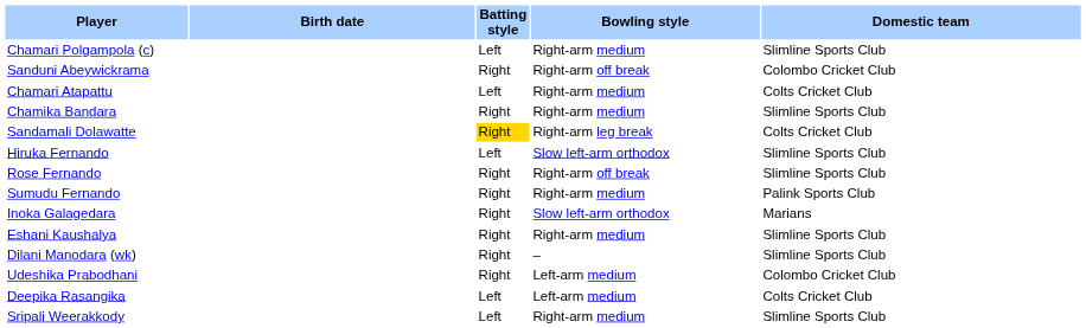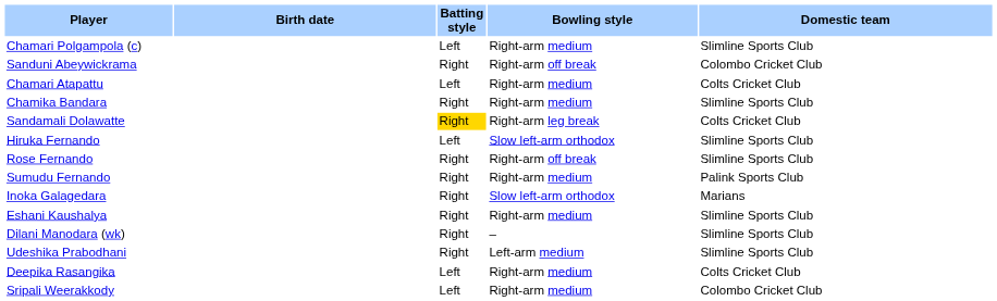Udeshika Prabodhani | Domestic team: Colombo Cricket Club -> Slimline Sports Club
Deepika Rasangika | Bowling style: Left-arm medium -> Right-arm medium
Sripali Weerakkody | Domestic team: Slimline Sports Club -> Colombo Cricket Club
